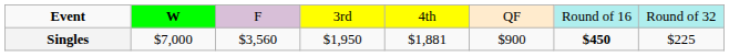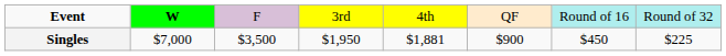Singles | column 3: $3,560 -> $3,500
Singles | column 7: bold -> normal
